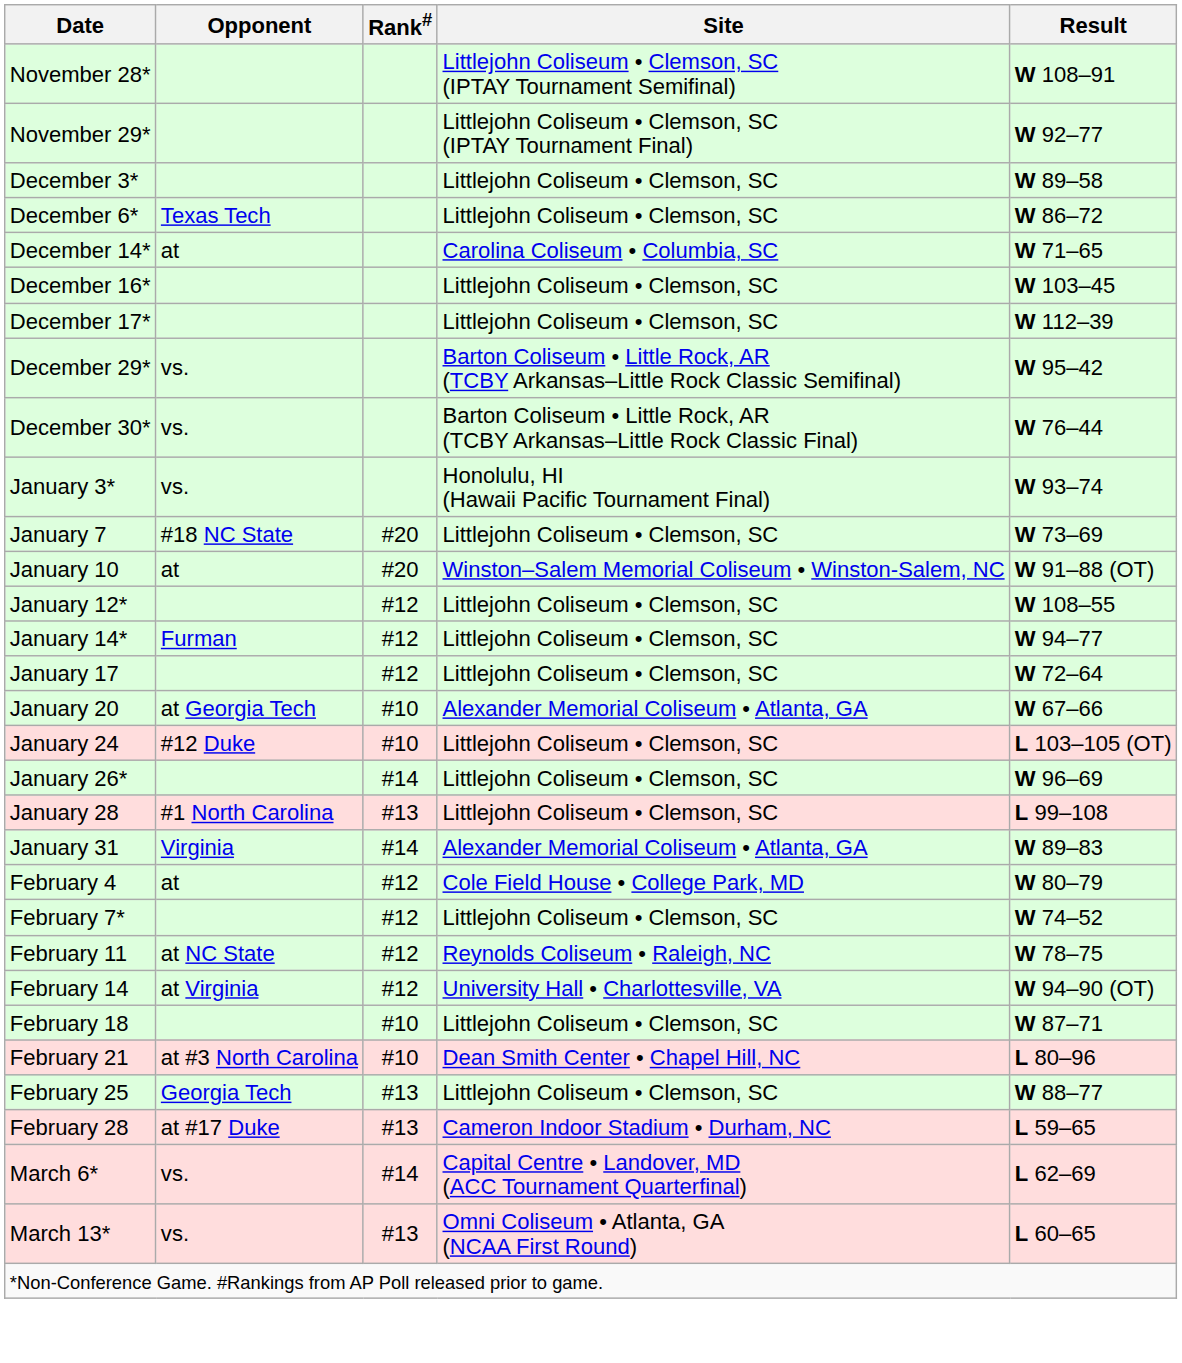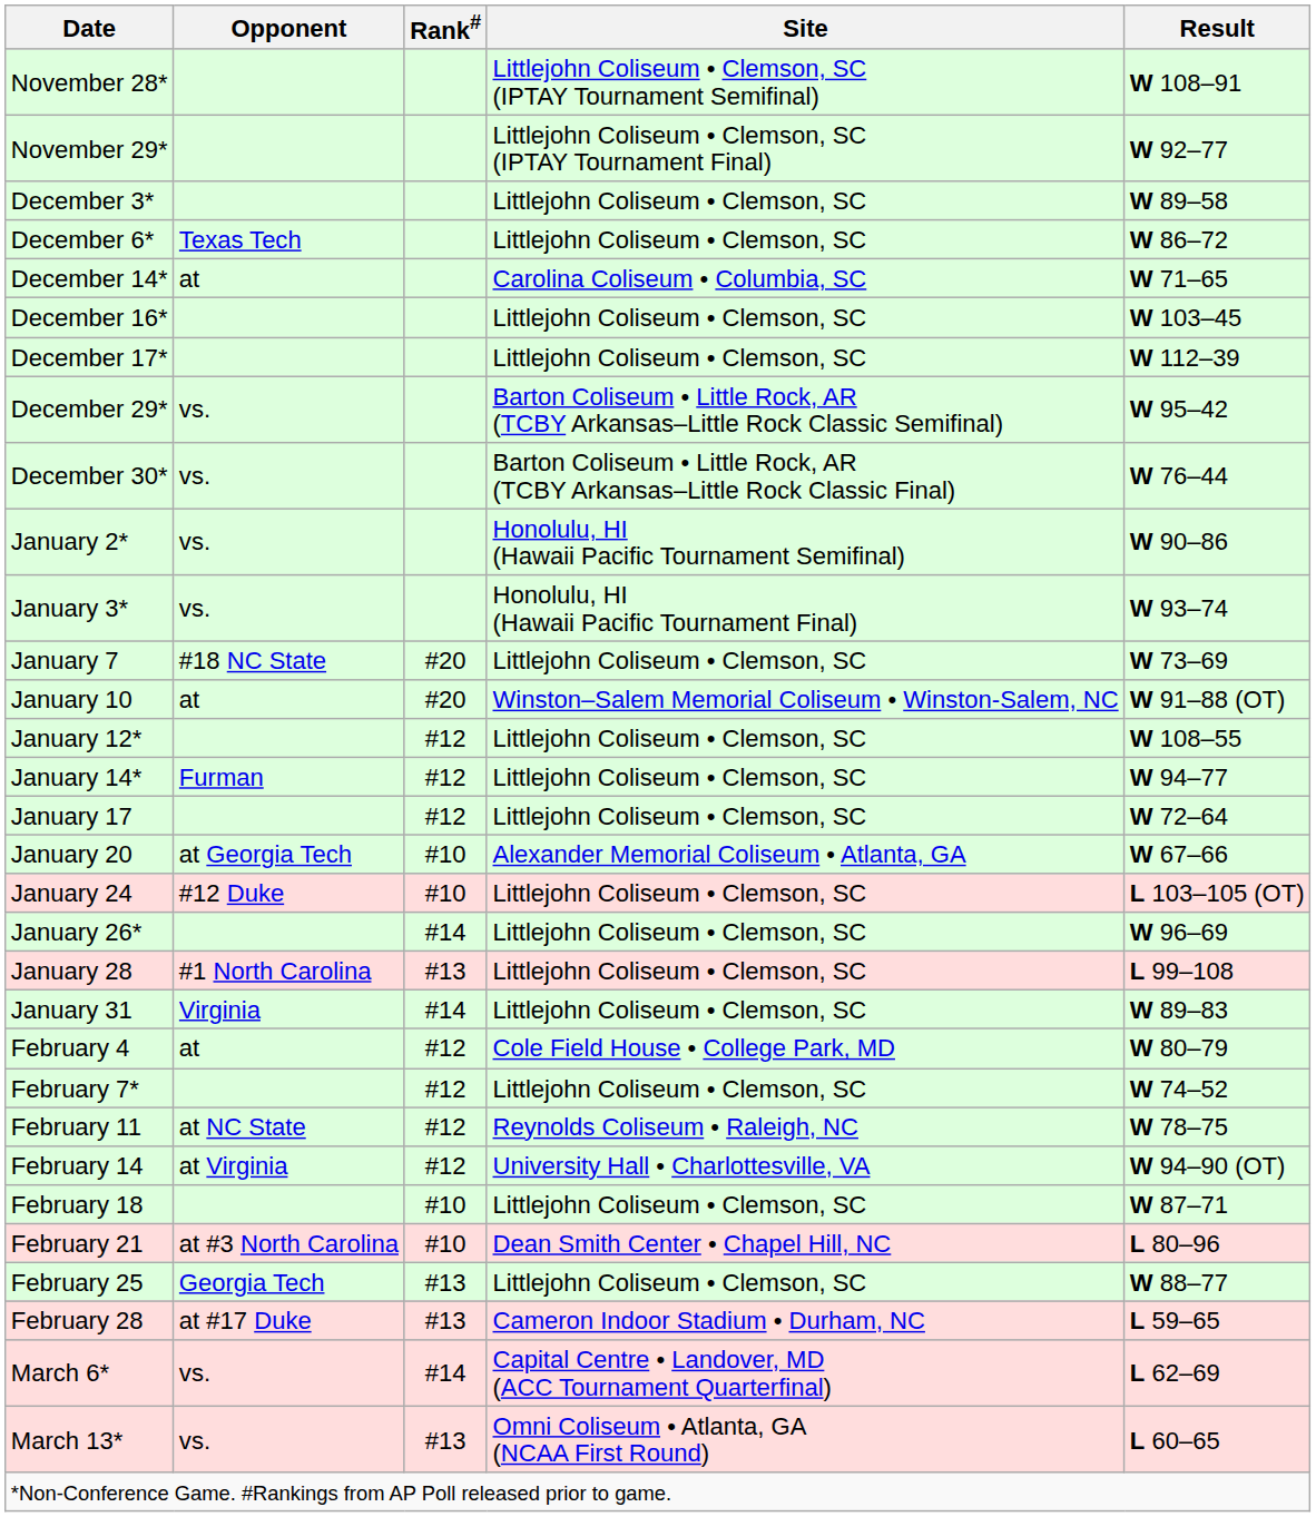+ row: January 2* | vs. | Honolulu, HI (Hawaii Pacific Tournament Semifinal) | W 90–86
January 31 | Site: Alexander Memorial Coliseum • Atlanta, GA -> Littlejohn Coliseum • Clemson, SC
